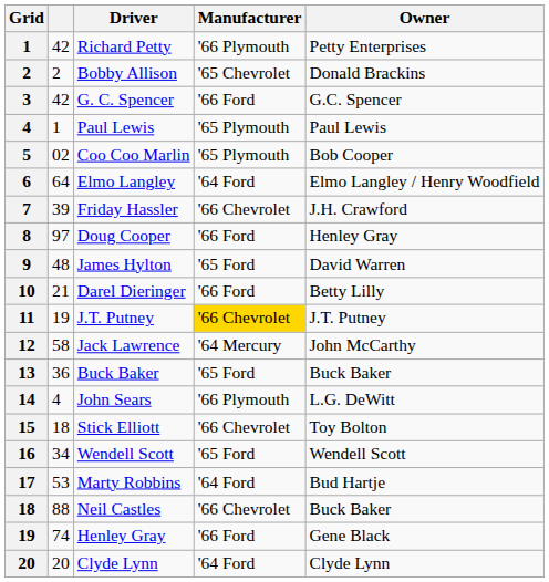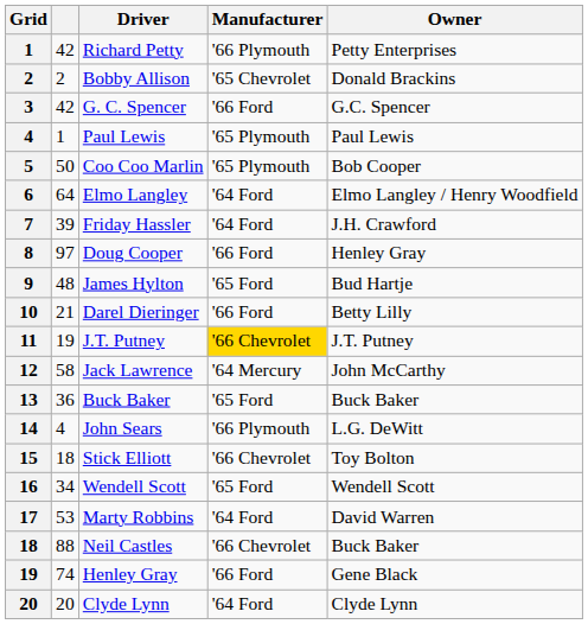5 | column 2: 02 -> 50
7 | Manufacturer: '66 Chevrolet -> '64 Ford
9 | Owner: David Warren -> Bud Hartje
17 | Owner: Bud Hartje -> David Warren
